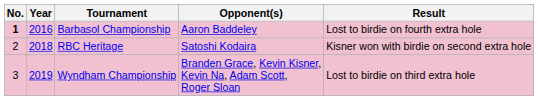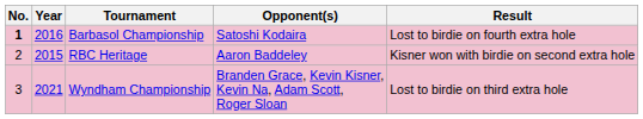Barbasol Championship | Opponent(s): Aaron Baddeley -> Satoshi Kodaira
RBC Heritage | Year: 2018 -> 2015
RBC Heritage | Opponent(s): Satoshi Kodaira -> Aaron Baddeley
Wyndham Championship | Year: 2019 -> 2021
